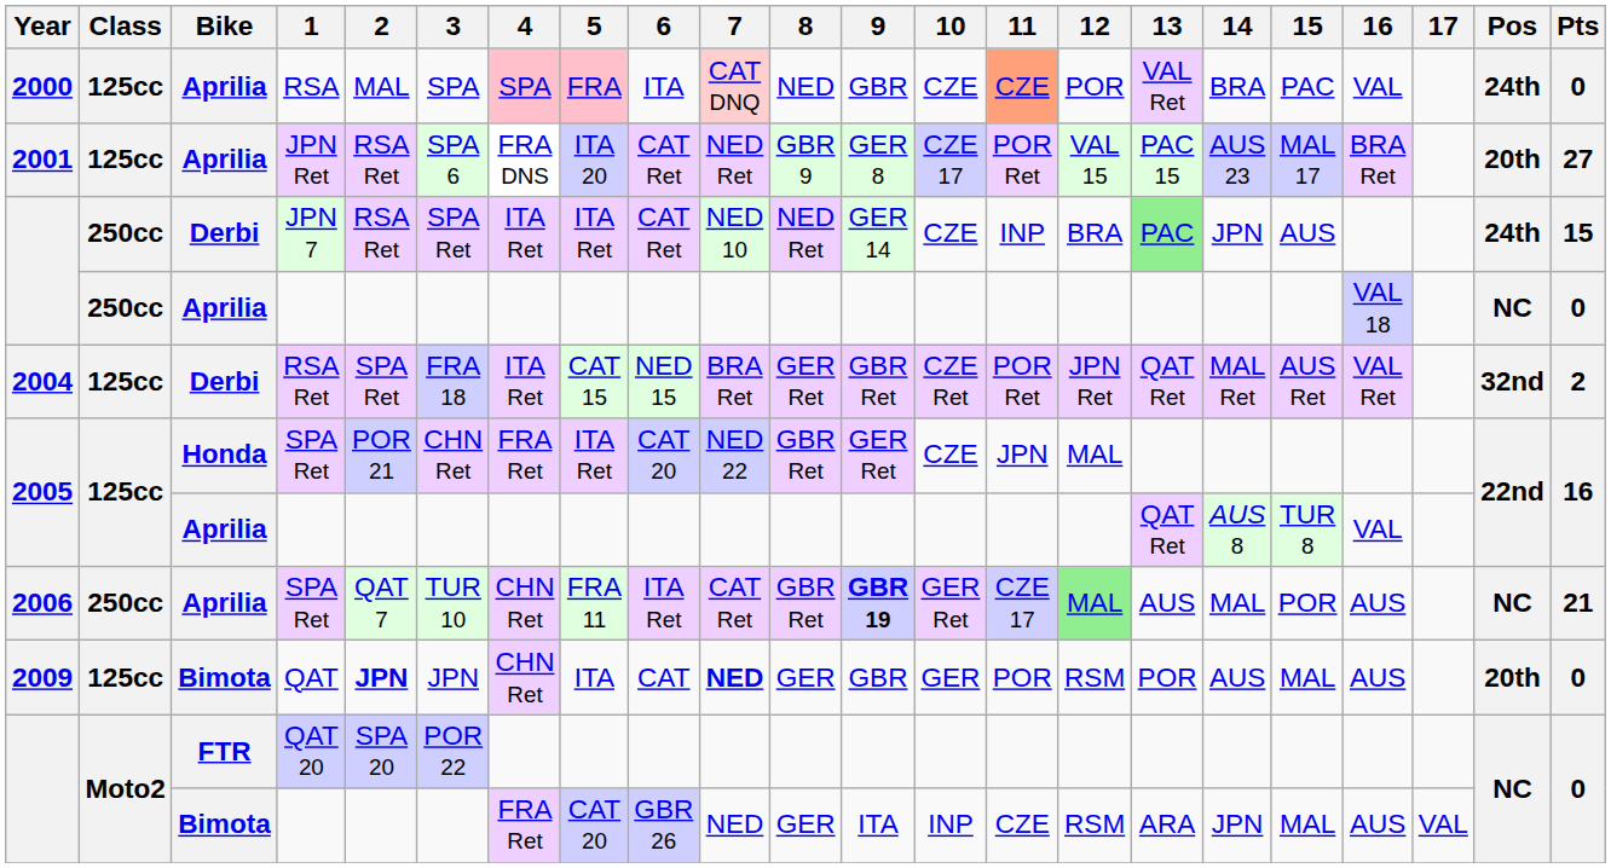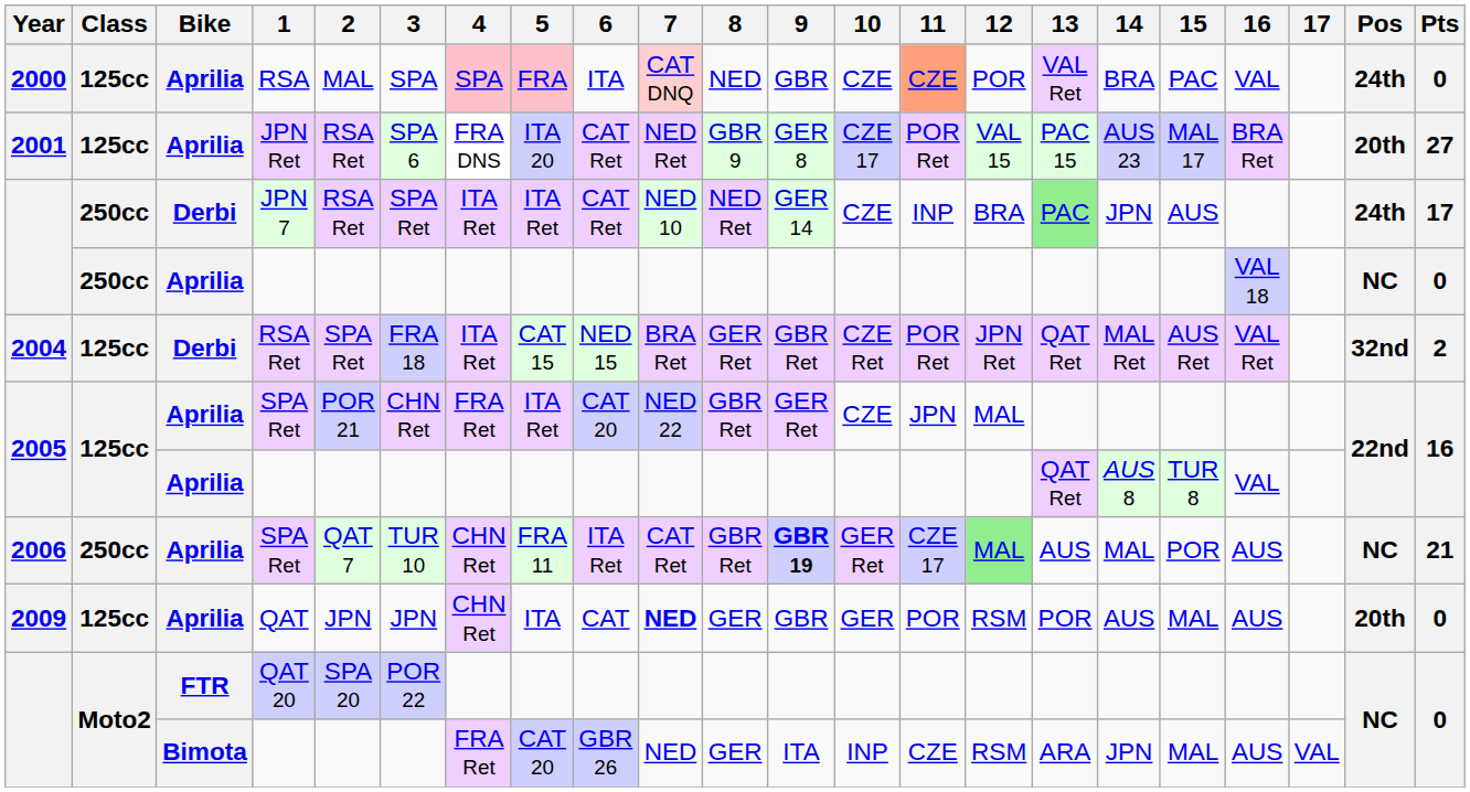JPN 7 | Pts: 15 -> 17
2005 / SPA Ret | Bike: Honda -> Aprilia
QAT | Bike: Bimota -> Aprilia
QAT | 2: bold -> normal
